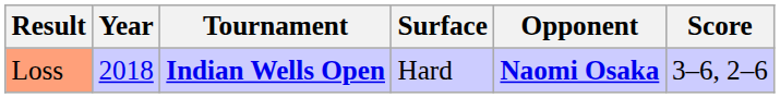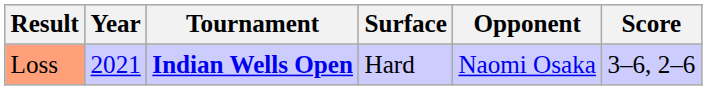Loss | Year: 2018 -> 2021
Loss | Opponent: bold -> normal
